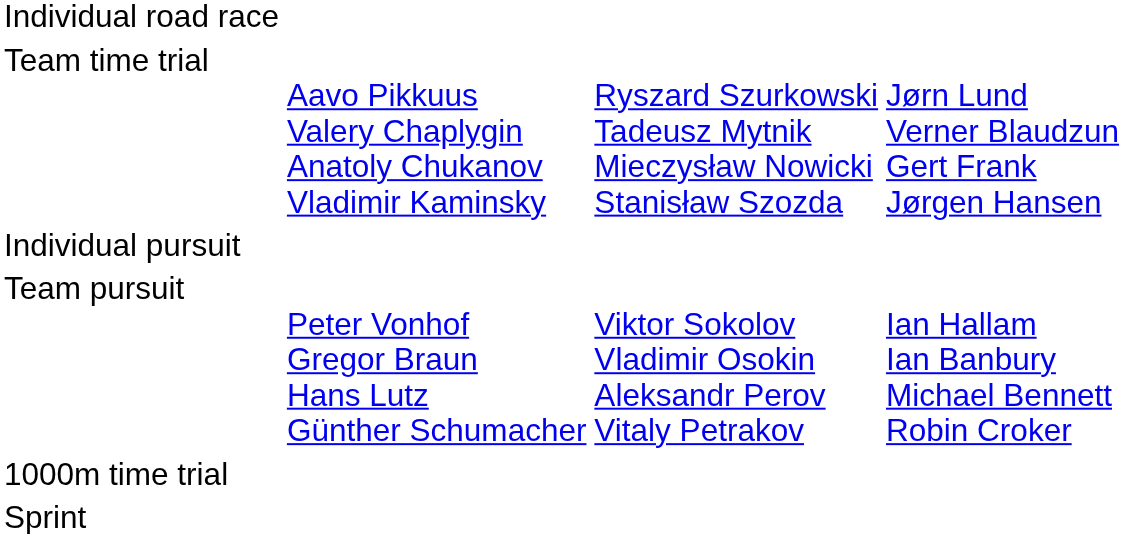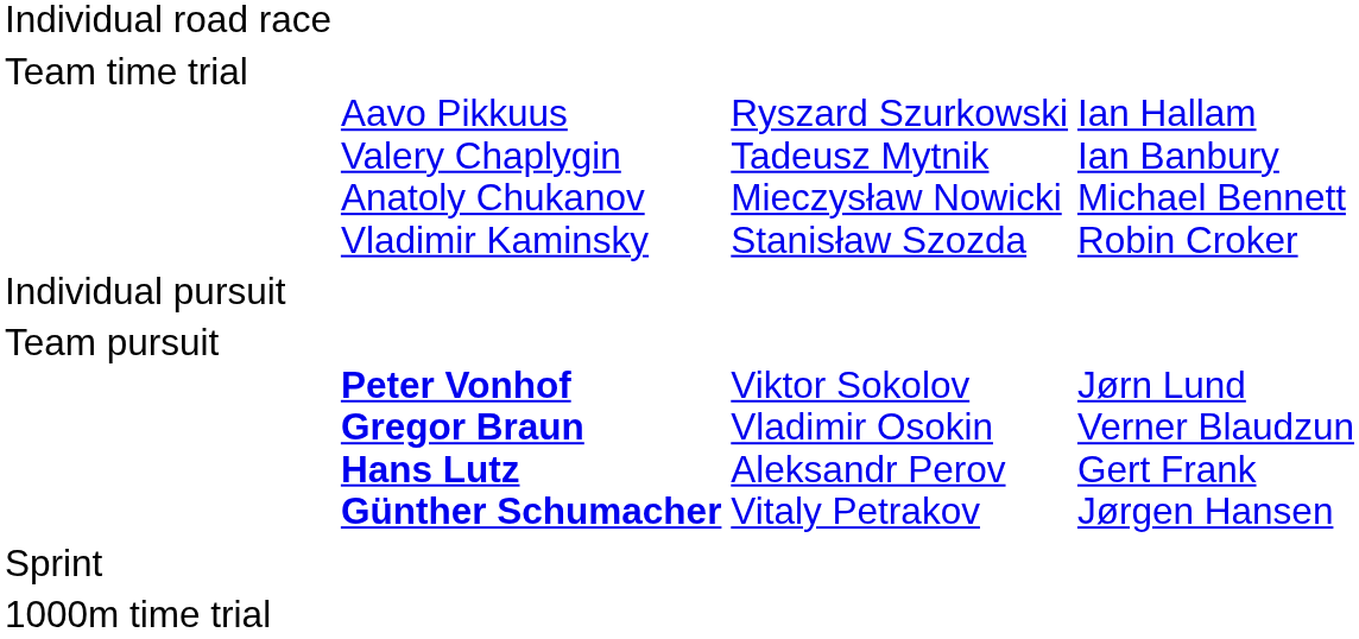Team time trial | column 4: Jørn Lund Verner Blaudzun Gert Frank Jørgen Hansen -> Ian Hallam Ian Banbury Michael Bennett Robin Croker
Team pursuit | column 2: normal -> bold
Team pursuit | column 4: Ian Hallam Ian Banbury Michael Bennett Robin Croker -> Jørn Lund Verner Blaudzun Gert Frank Jørgen Hansen
rows swapped: Sprint <-> 1000m time trial
